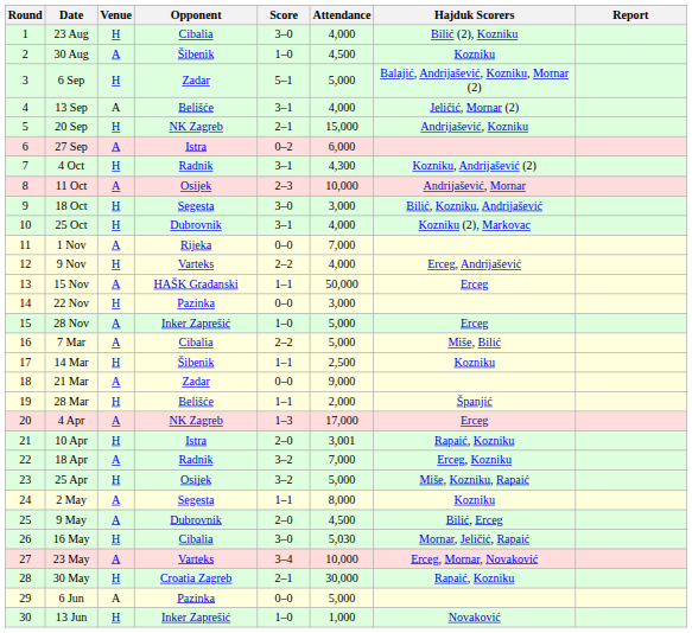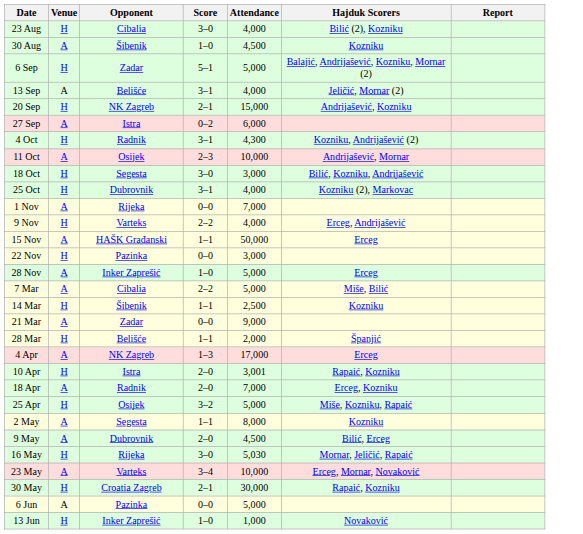- column: Round | 1 | 2 | 3 | 4 | 5 | 6 | 7 | 8 | 9 | 10 | 11 | 12 | 13 | 14 | 15 | 16 | 17 | 18 | 19 | 20 | 21 | 22 | 23 | 24 | 25 | 26 | 27 | 28 | 29 | 30
18 Apr | Score: 3–2 -> 2–0
16 May | Opponent: Cibalia -> Rijeka
